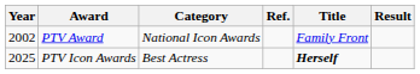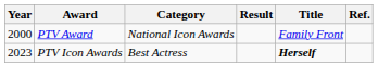columns swapped: Result <-> Ref.
PTV Award | Year: 2002 -> 2000
PTV Icon Awards | Year: 2025 -> 2023
